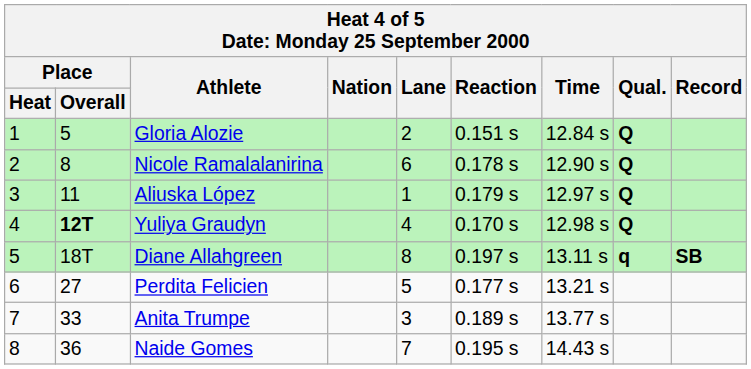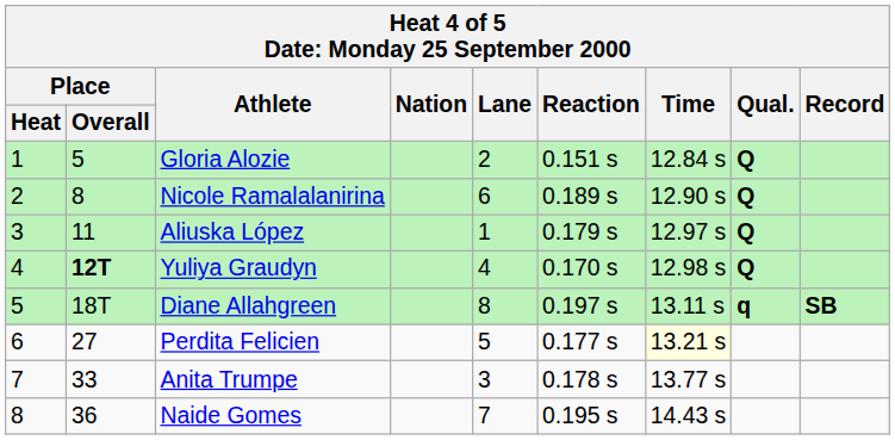Nicole Ramalalanirina | Reaction: 0.178 s -> 0.189 s
Perdita Felicien | Time: no background -> lightyellow background
Anita Trumpe | Reaction: 0.189 s -> 0.178 s
